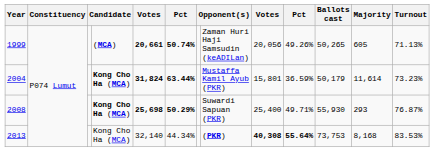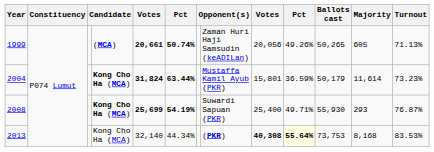2008 | column 5: 25,698 -> 25,699
2008 | column 6: 50.29% -> 54.19%
2013 | column 10: no background -> lightyellow background
